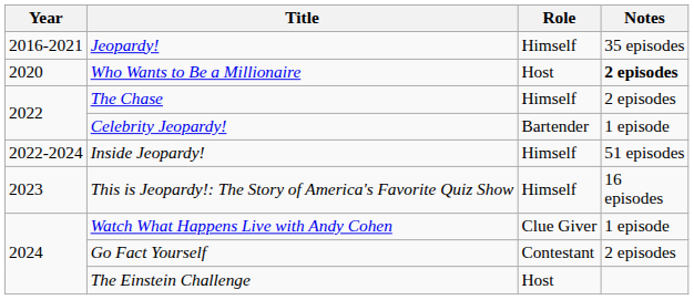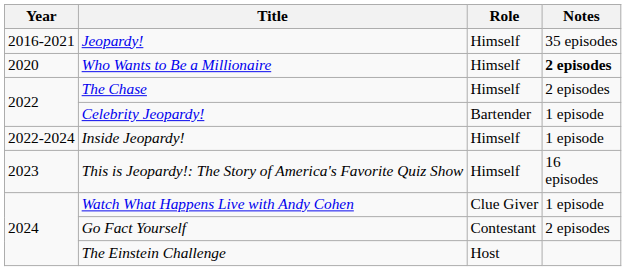Who Wants to Be a Millionaire | Role: Host -> Himself
Inside Jeopardy! | Notes: 51 episodes -> 1 episode
